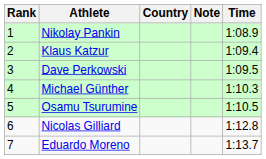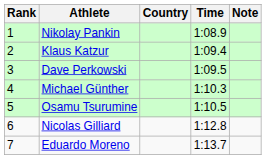columns swapped: Time <-> Note
